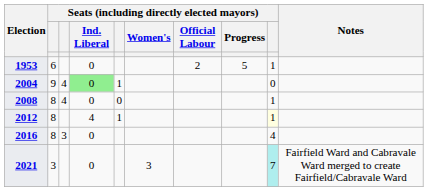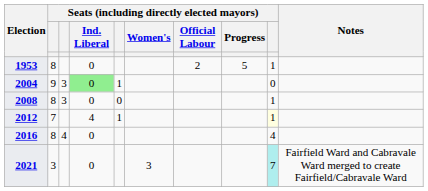1953 | column 2: 6 -> 8
2004 | column 3: 4 -> 3
2008 | column 3: 4 -> 3
2012 | column 2: 8 -> 7
2016 | column 3: 3 -> 4
